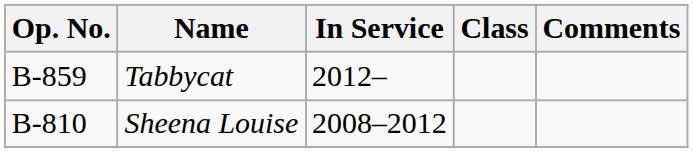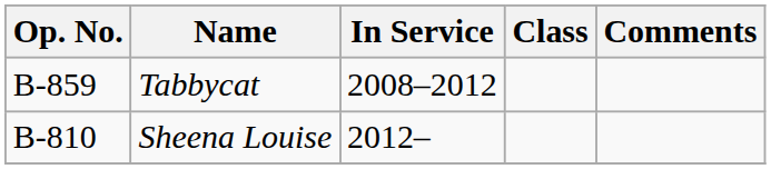Tabbycat | In Service: 2012– -> 2008–2012
Sheena Louise | In Service: 2008–2012 -> 2012–
